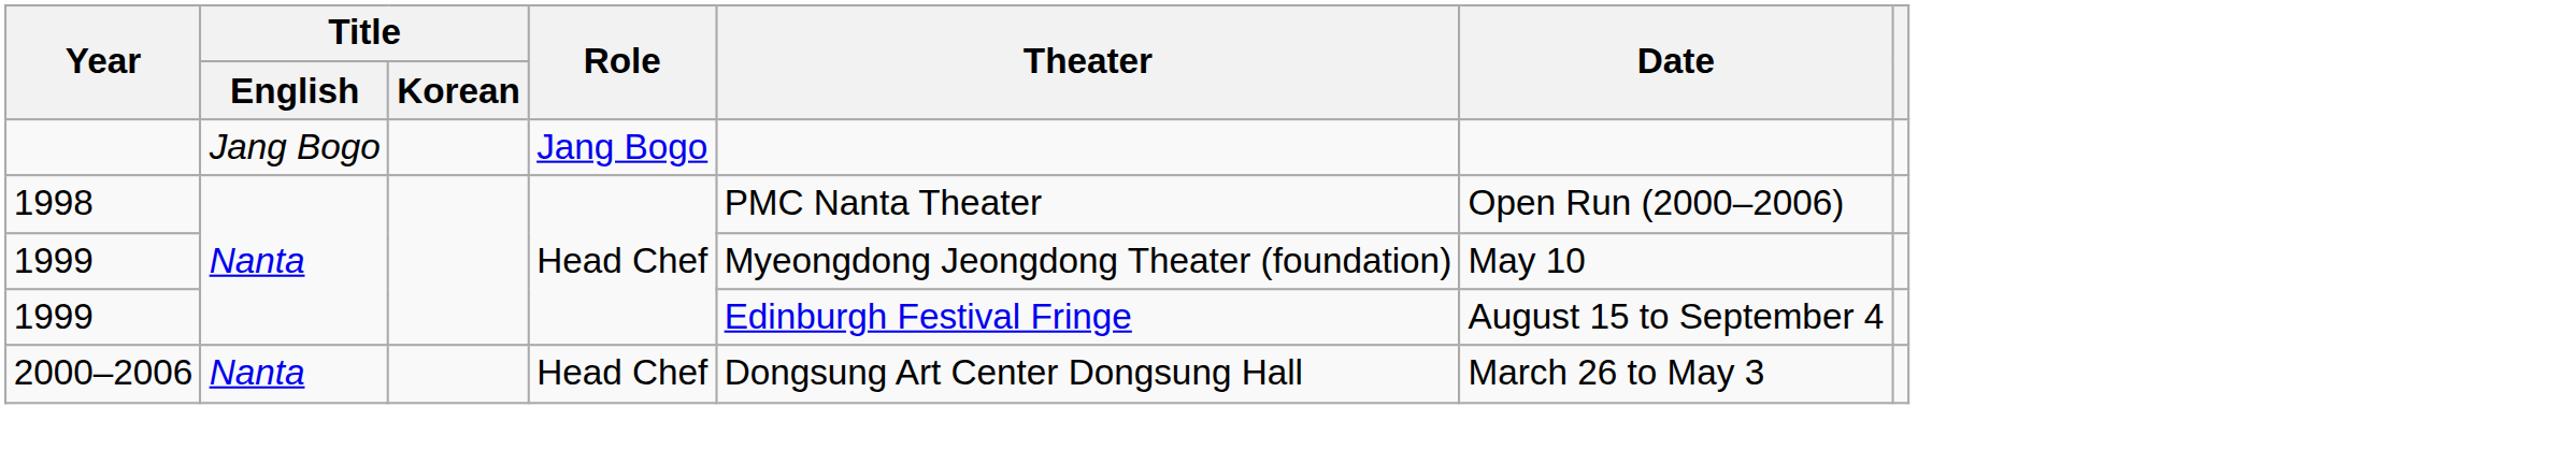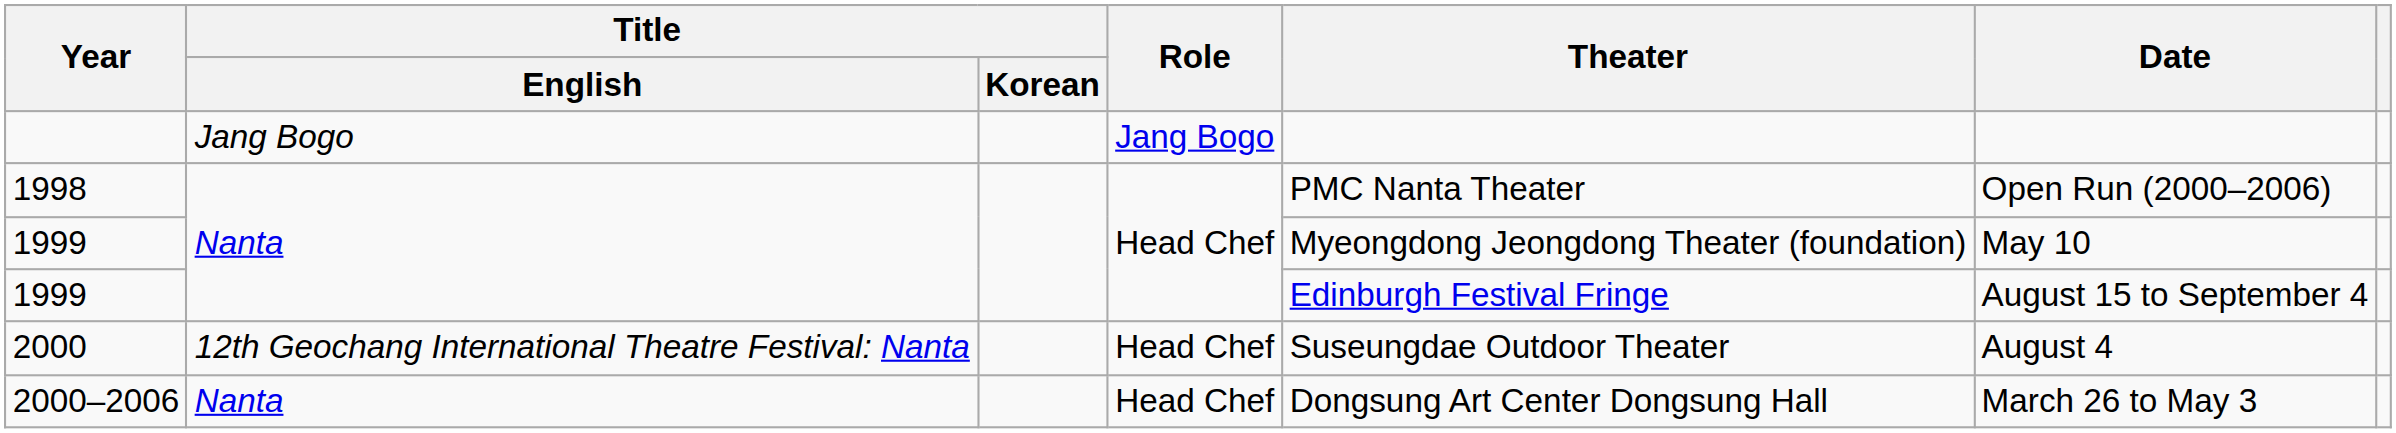+ row: 2000 | 12th Geochang International Theatre Festival: Nanta | Head Chef | Suseungdae Outdoor Theater | August 4
